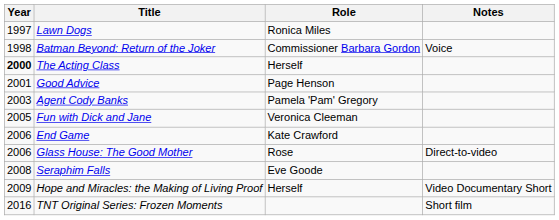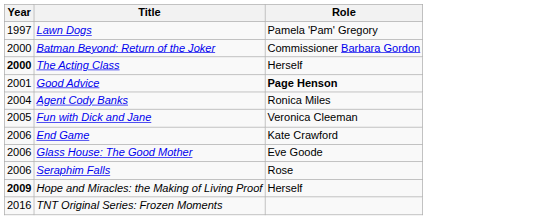- column: Notes | Voice | Direct-to-video | Video Documentary Short | Short film
Lawn Dogs | Role: Ronica Miles -> Pamela 'Pam' Gregory
Batman Beyond: Return of the Joker | Year: 1998 -> 2000
Good Advice | Role: normal -> bold
Agent Cody Banks | Year: 2003 -> 2004
Agent Cody Banks | Role: Pamela 'Pam' Gregory -> Ronica Miles
Glass House: The Good Mother | Role: Rose -> Eve Goode
Seraphim Falls | Year: 2008 -> 2006
Seraphim Falls | Role: Eve Goode -> Rose
Hope and Miracles: the Making of Living Proof | Year: normal -> bold
